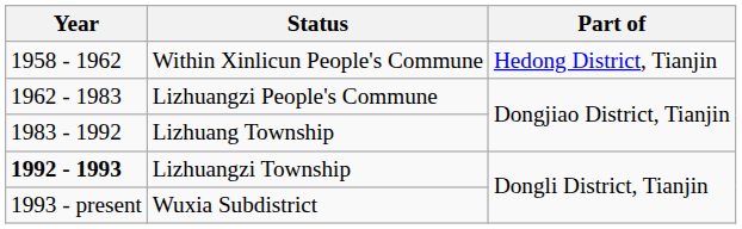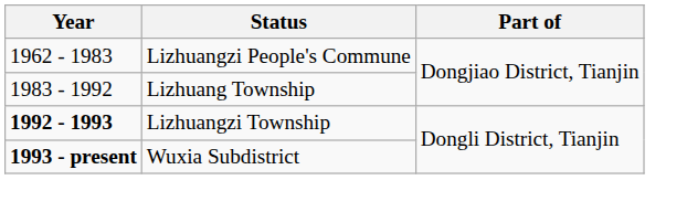- row: 1958 - 1962 | Within Xinlicun People's Commune | Hedong District, Tianjin
Wuxia Subdistrict | Year: normal -> bold
